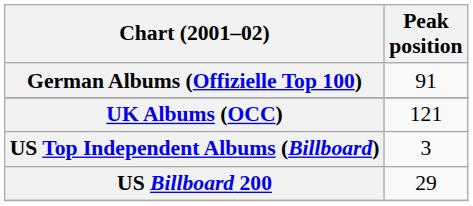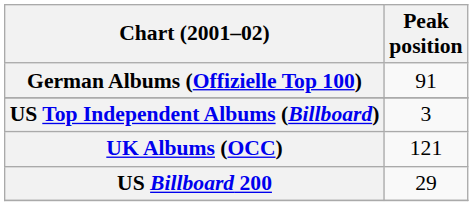rows swapped: UK Albums (OCC) <-> US Top Independent Albums (Billboard)
